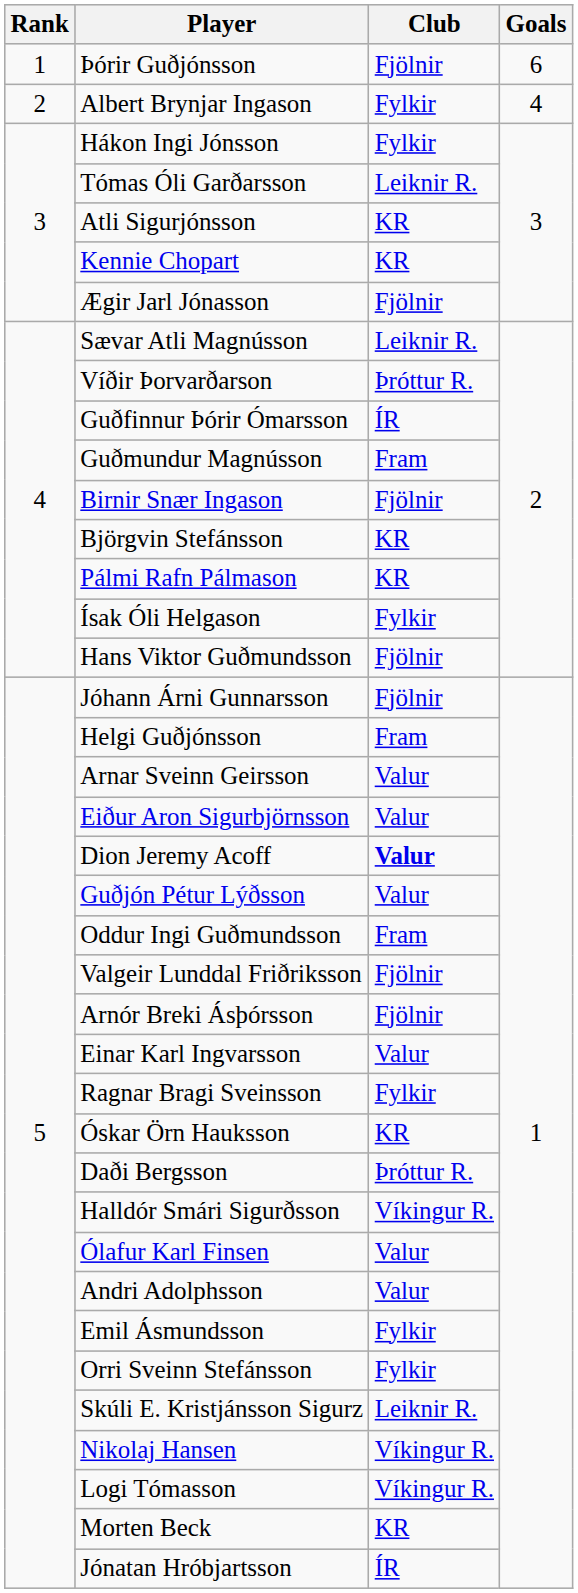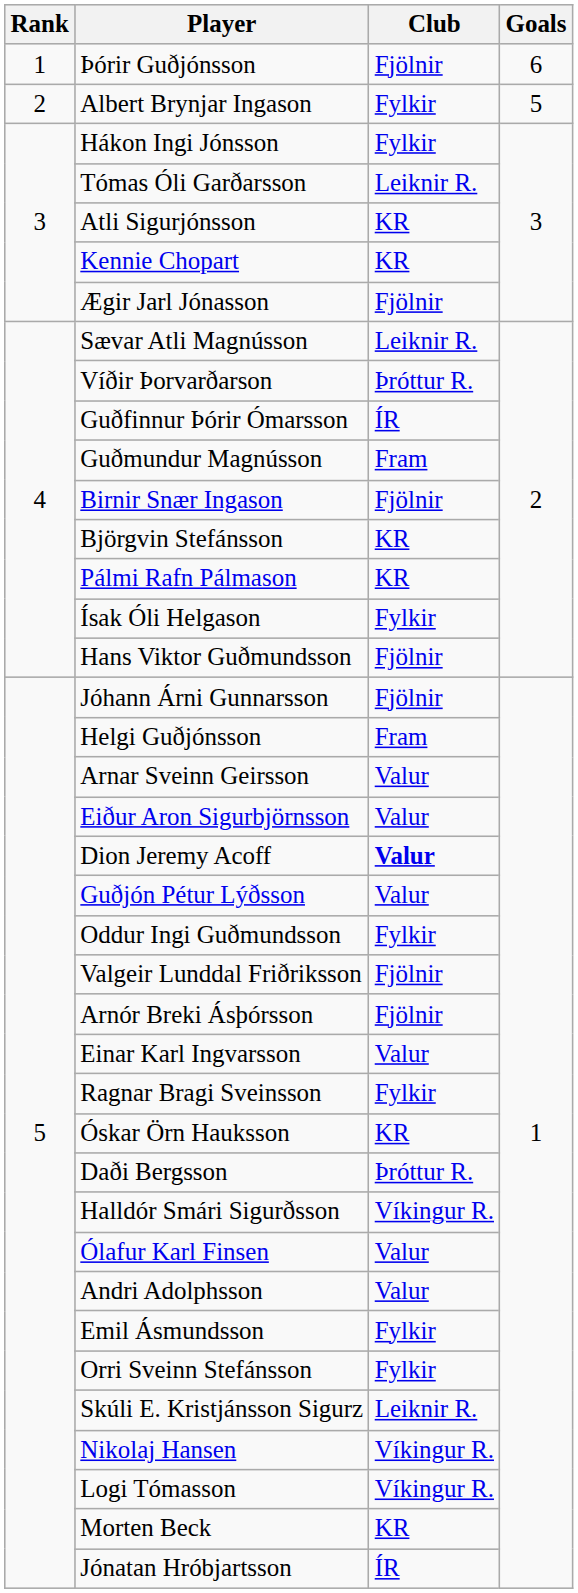Albert Brynjar Ingason | Goals: 4 -> 5
Oddur Ingi Guðmundsson | Club: Fram -> Fylkir
